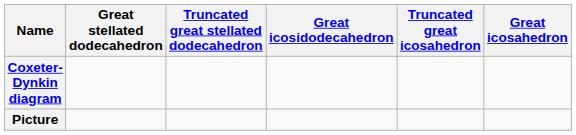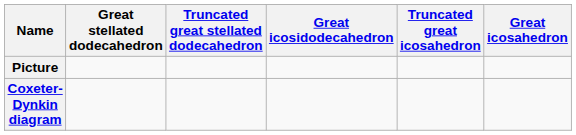rows swapped: Coxeter-Dynkin diagram <-> Picture
